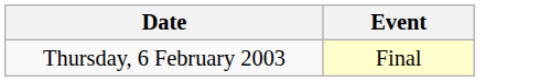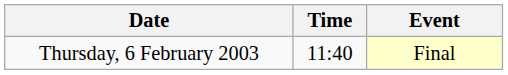+ column: Time | 11:40
